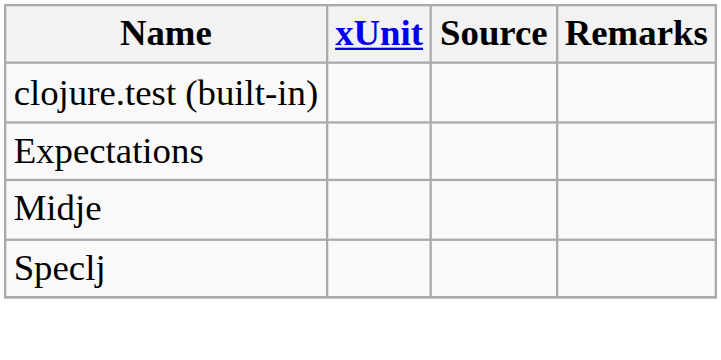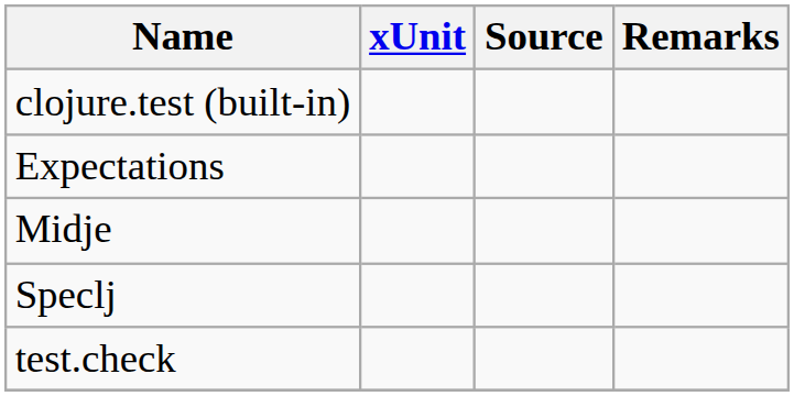+ row: test.check
